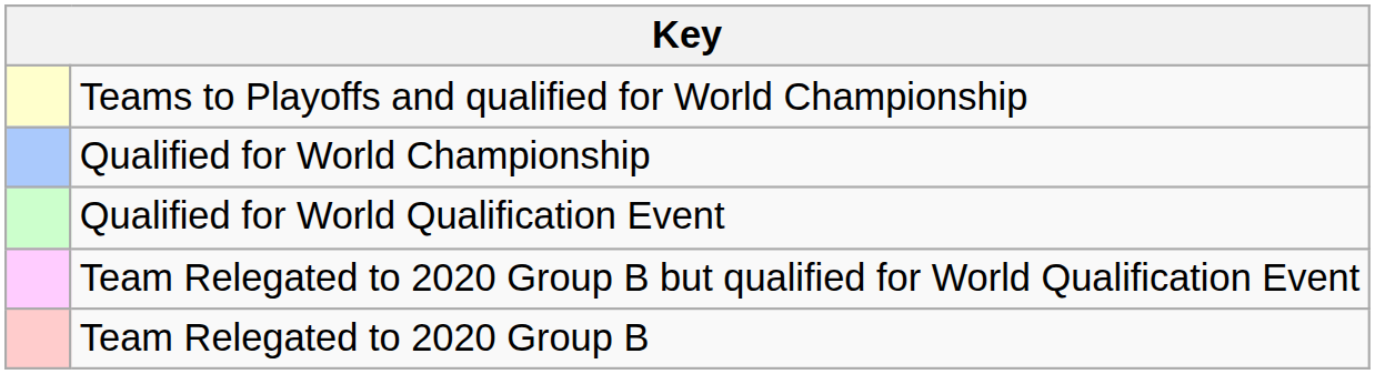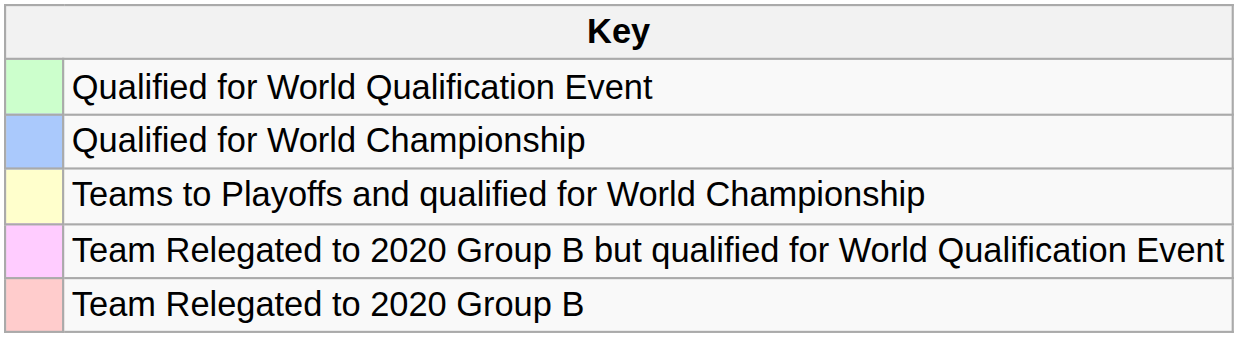rows swapped: Teams to Playoffs and qualified for World Championship <-> Qualified for World Qualification Event
